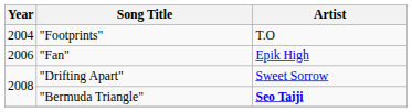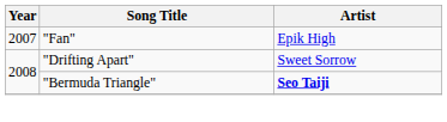- row: 2004 | "Footprints" | T.O
"Fan" | Year: 2006 -> 2007
